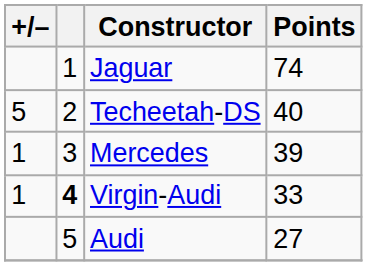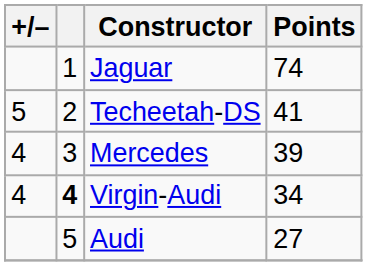Techeetah-DS | Points: 40 -> 41
Mercedes | +/–: 1 -> 4
Virgin-Audi | +/–: 1 -> 4
Virgin-Audi | Points: 33 -> 34
